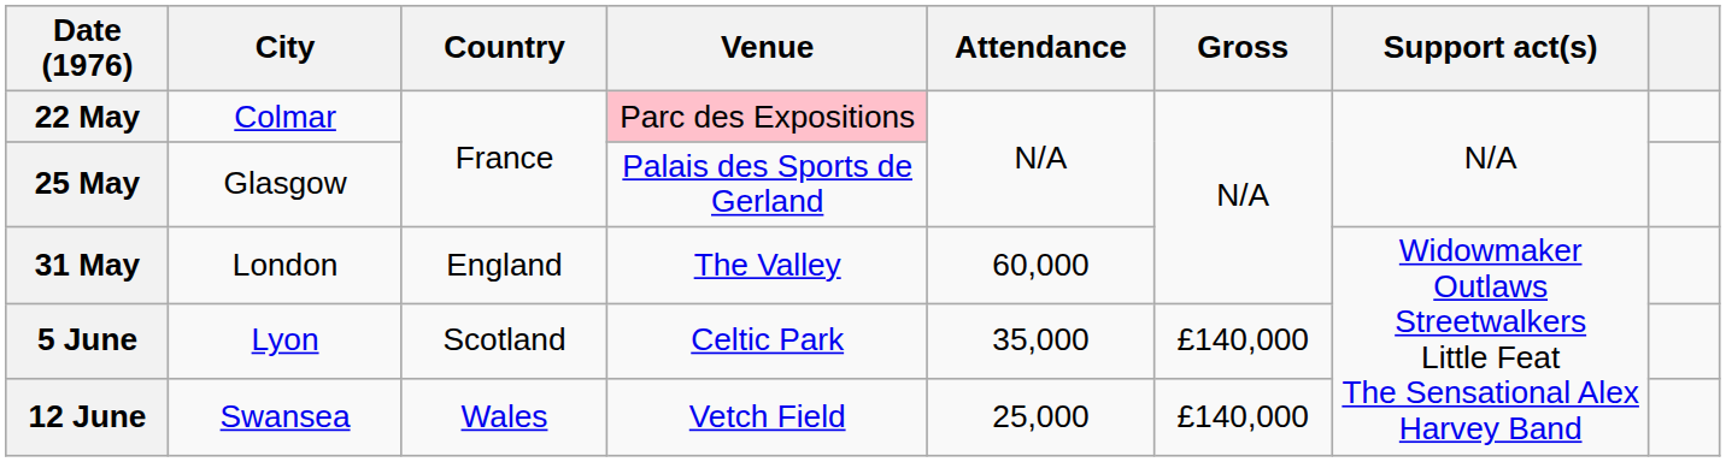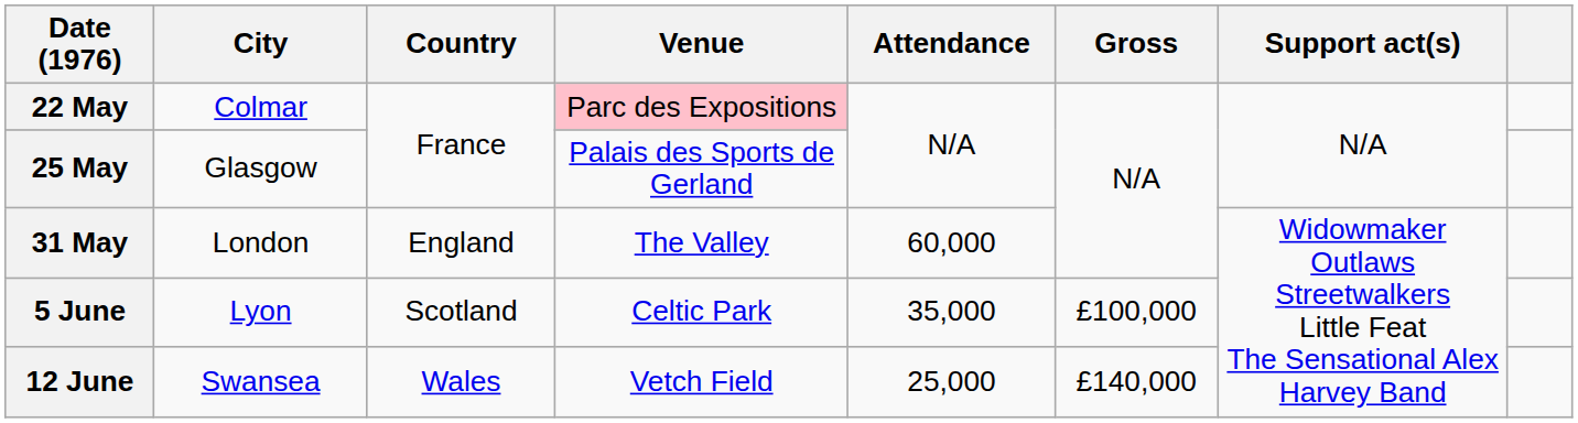5 June | Gross: £140,000 -> £100,000
